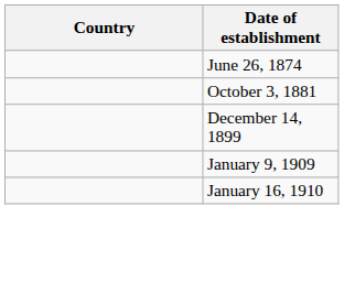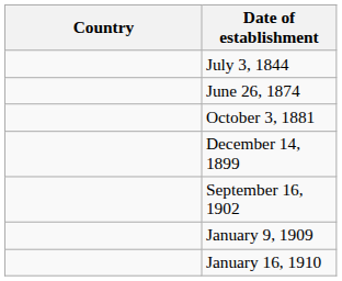+ row: July 3, 1844
+ row: September 16, 1902
